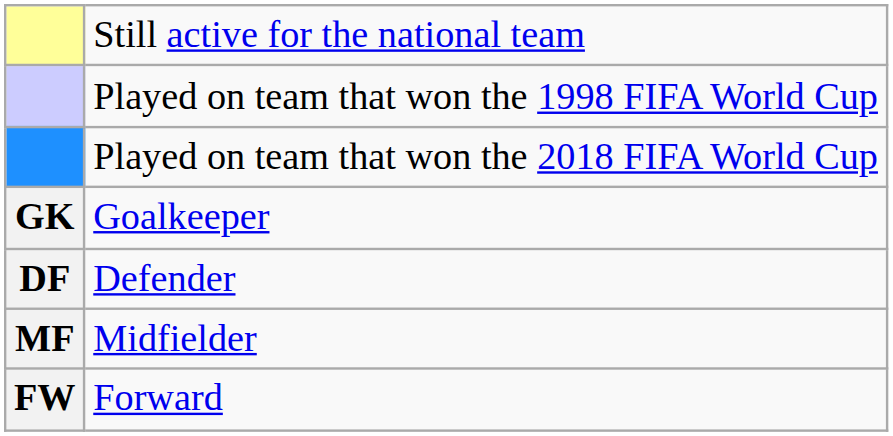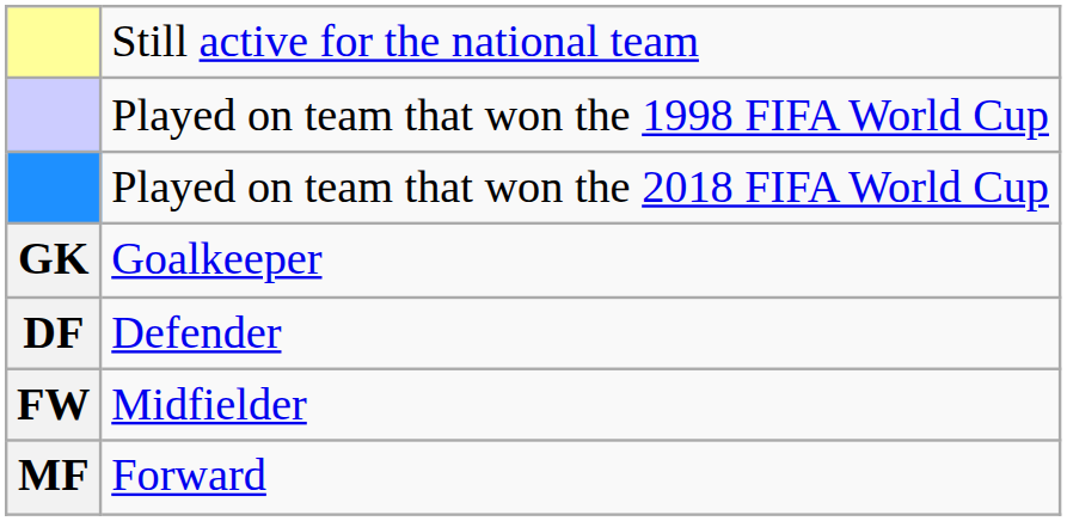Midfielder | column 1: MF -> FW
Forward | column 1: FW -> MF
